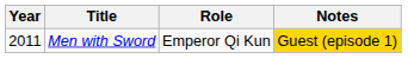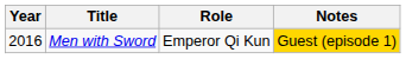Men with Sword | Year: 2011 -> 2016
